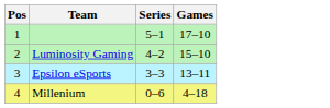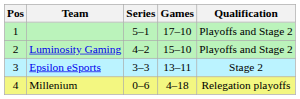+ column: Qualification | Playoffs and Stage 2 | Playoffs and Stage 2 | Stage 2 | Relegation playoffs
